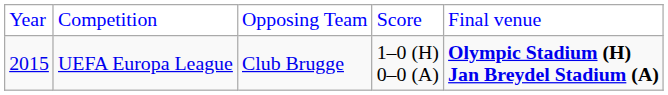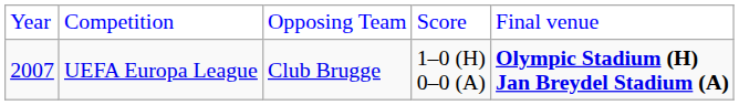UEFA Europa League | column 1: 2015 -> 2007
